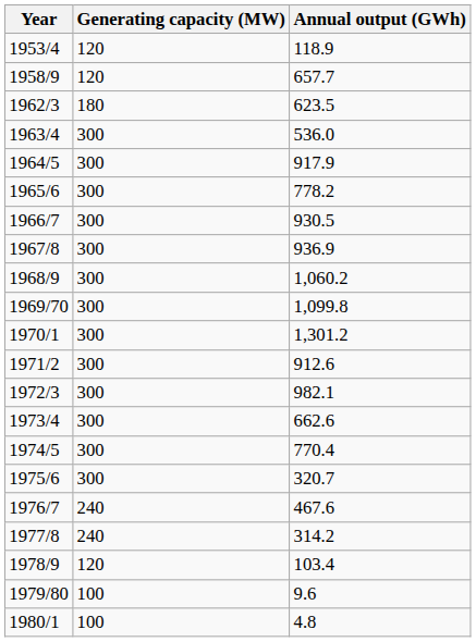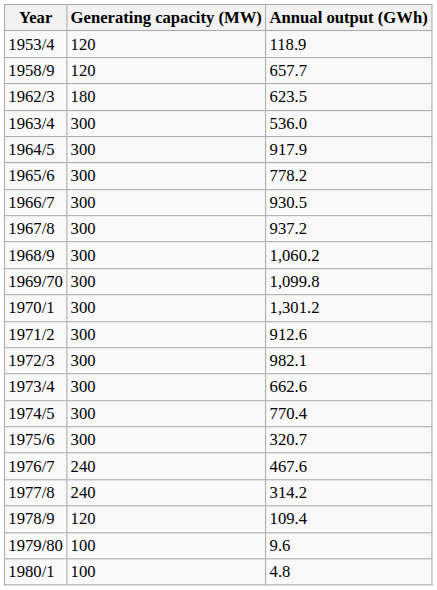1967/8 | Annual output (GWh): 936.9 -> 937.2
1978/9 | Annual output (GWh): 103.4 -> 109.4
